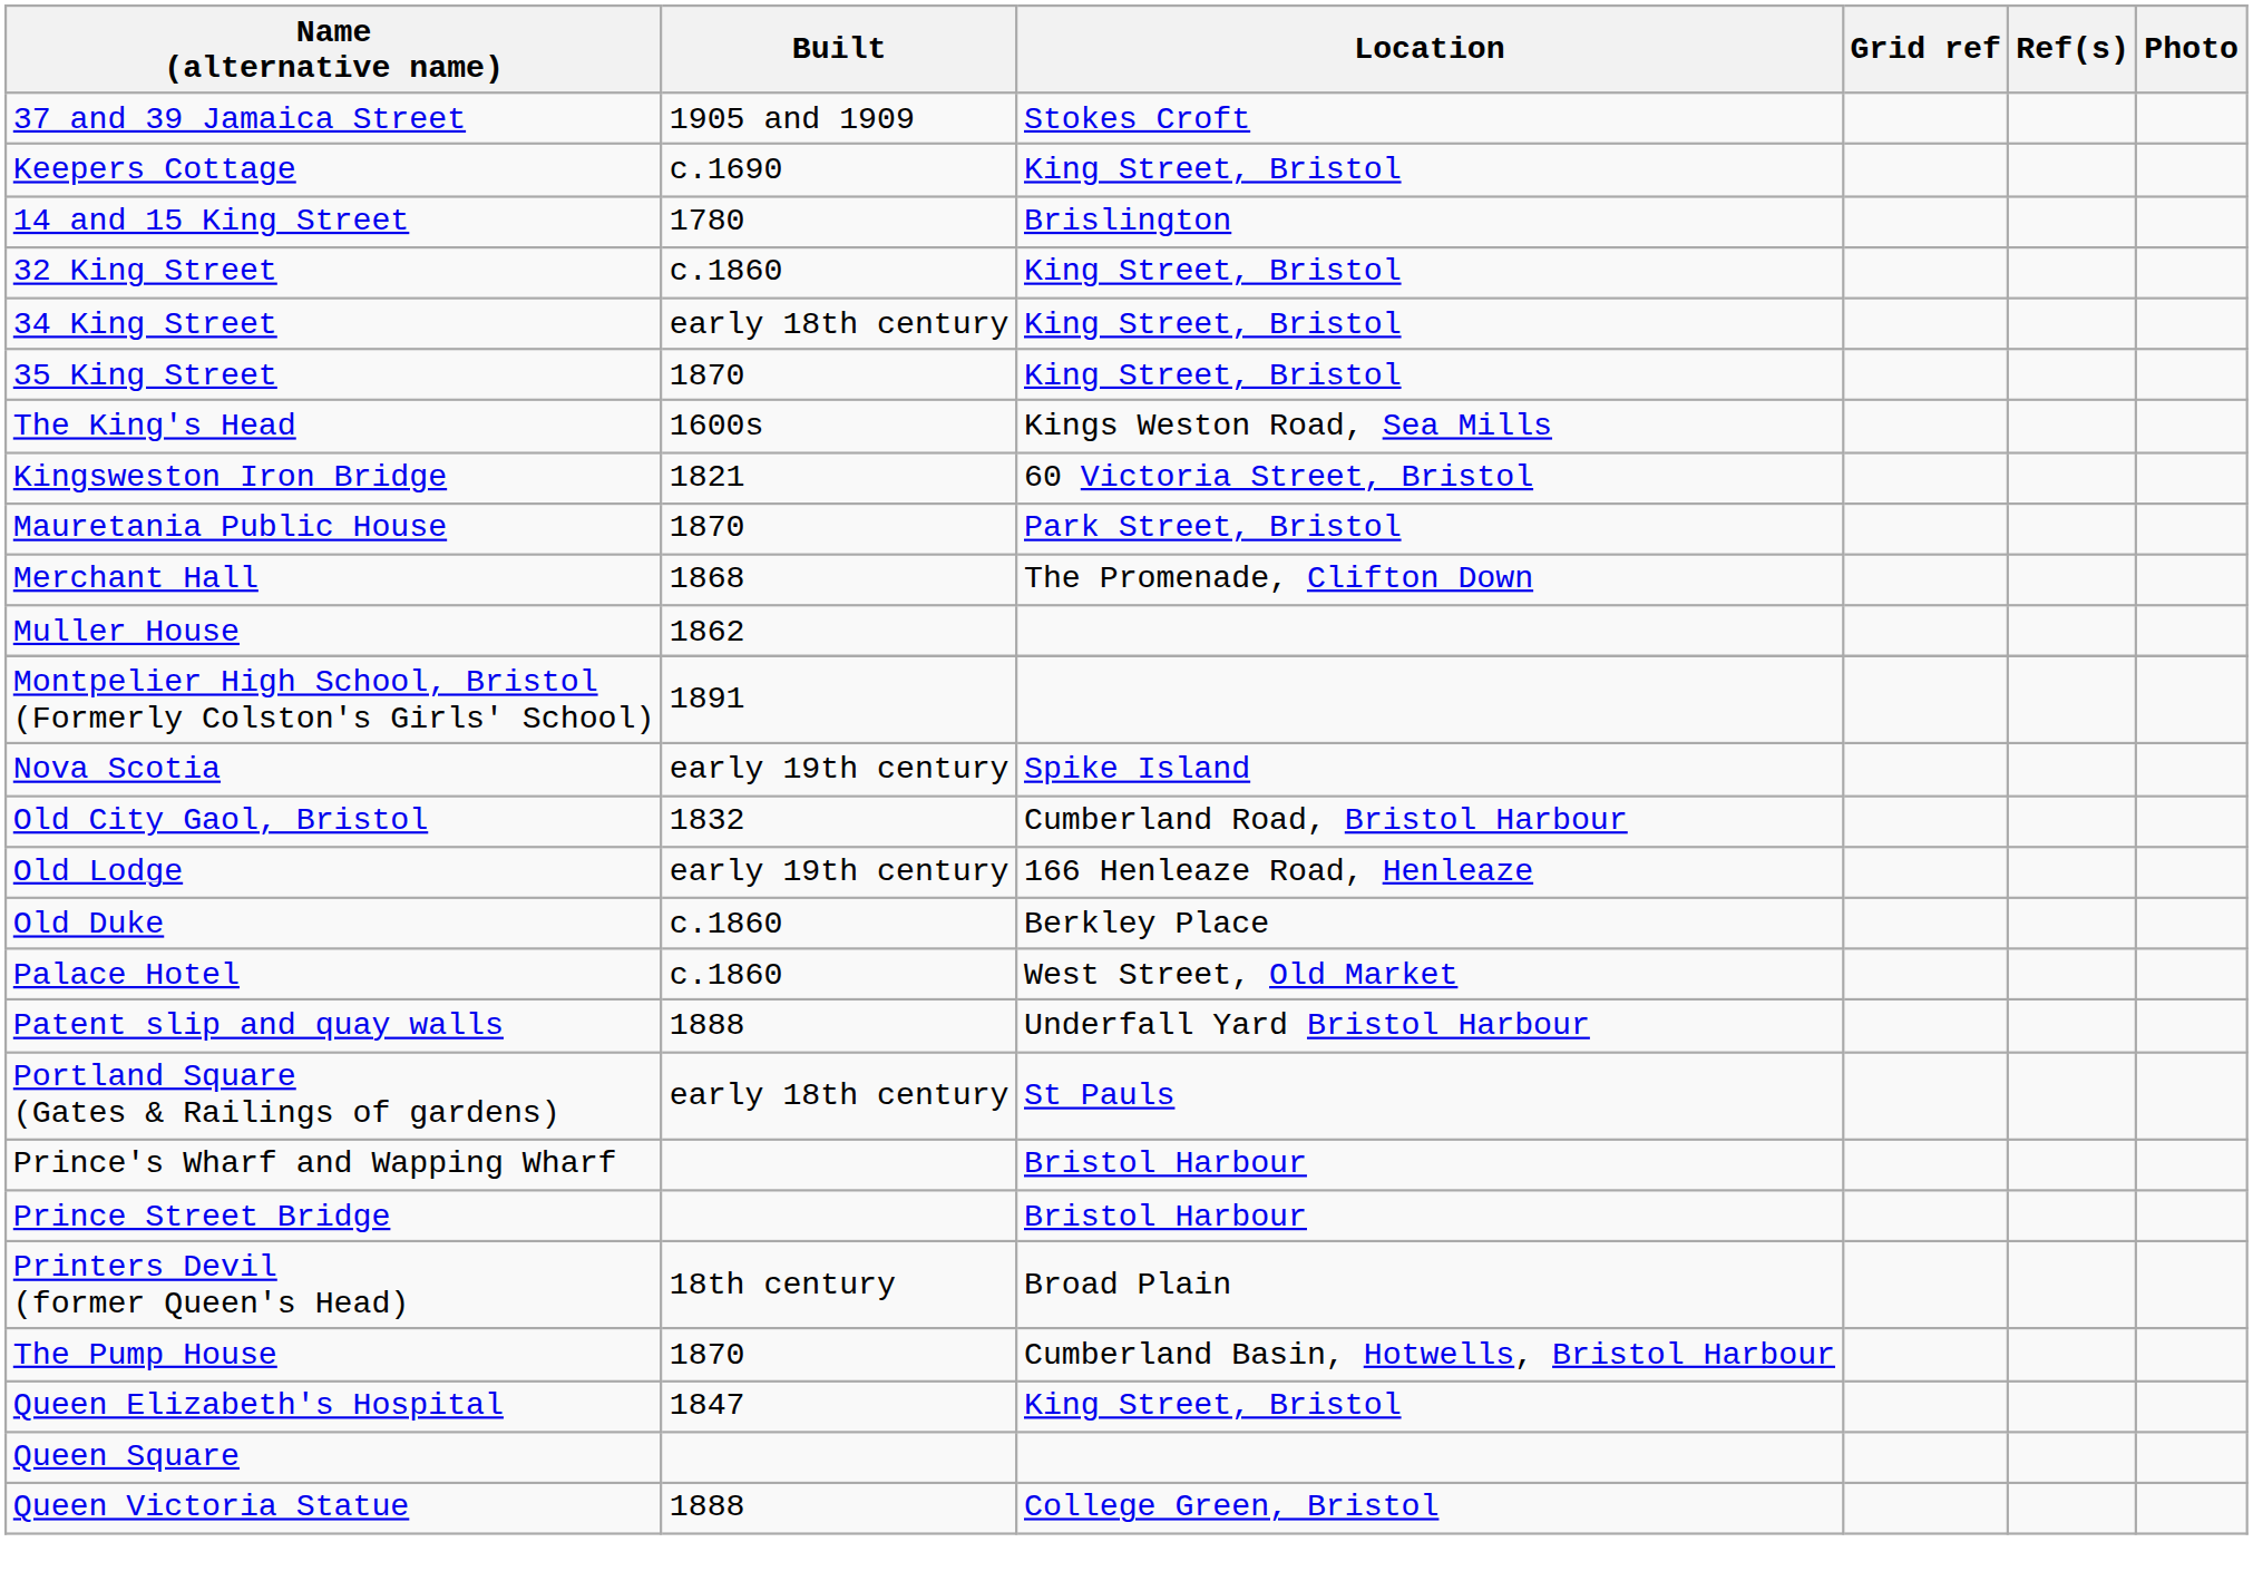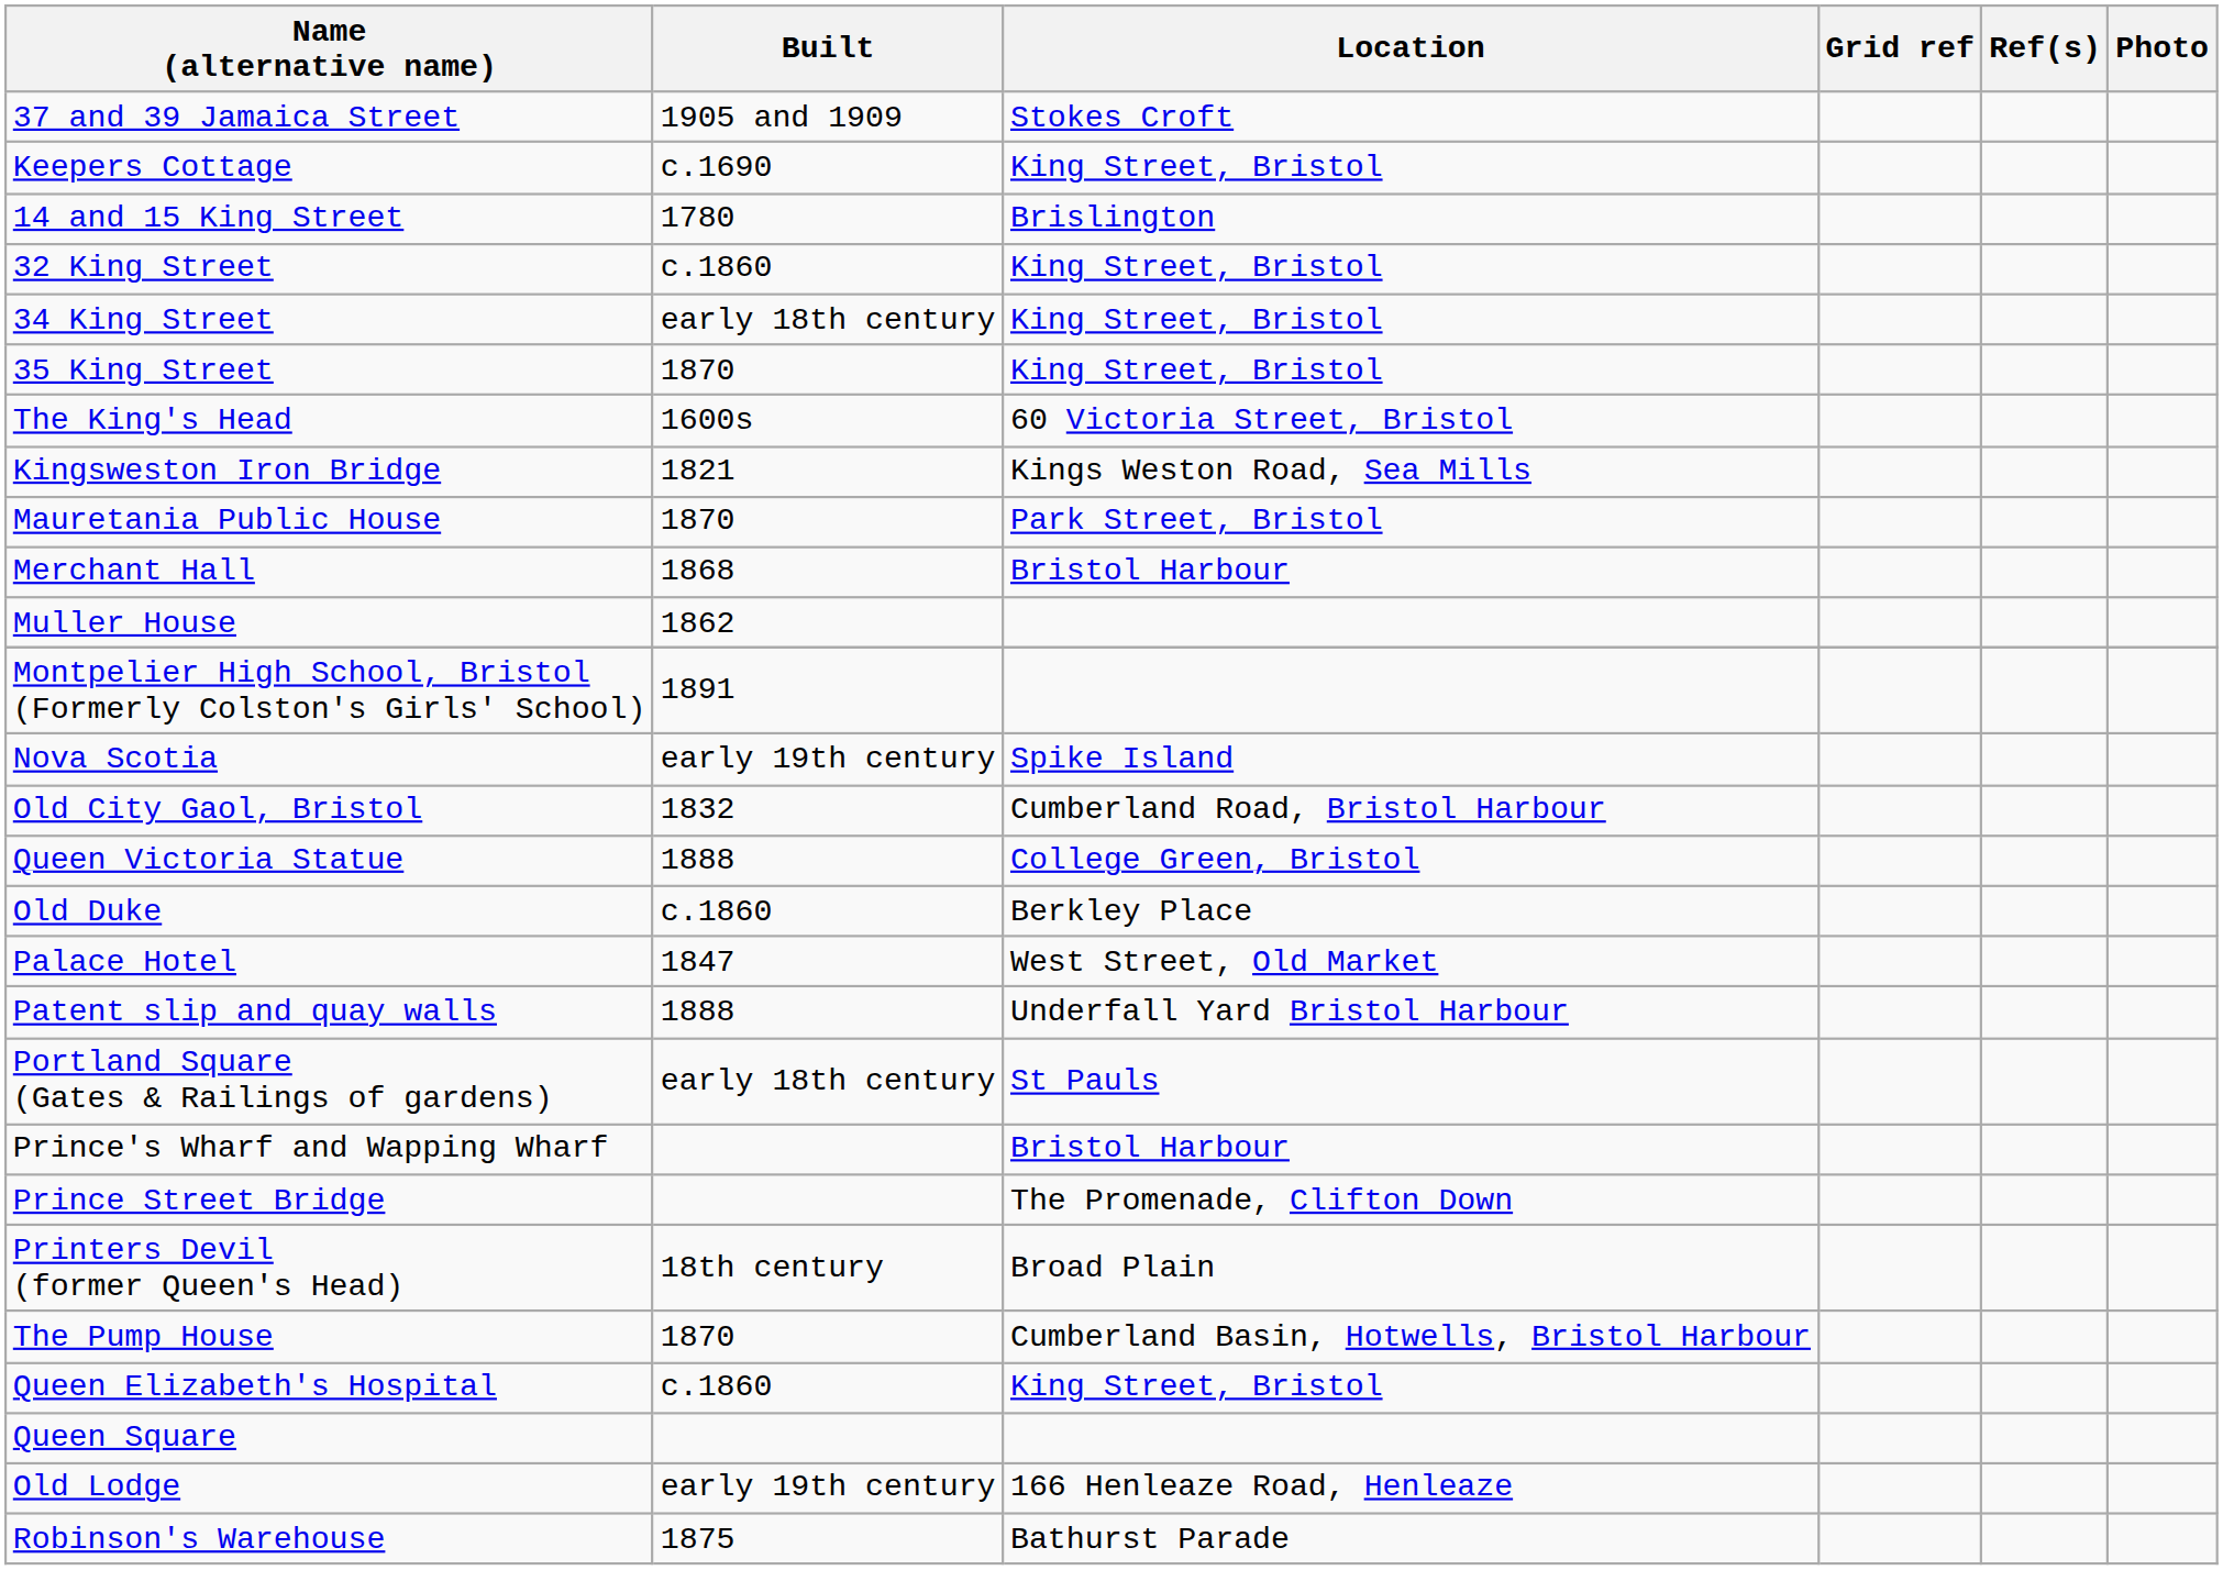The King's Head | Location: Kings Weston Road, Sea Mills -> 60 Victoria Street, Bristol
Kingsweston Iron Bridge | Location: 60 Victoria Street, Bristol -> Kings Weston Road, Sea Mills
Merchant Hall | Location: The Promenade, Clifton Down -> Bristol Harbour
rows swapped: Old Lodge <-> Queen Victoria Statue
Palace Hotel | Built: c.1860 -> 1847
Prince Street Bridge | Location: Bristol Harbour -> The Promenade, Clifton Down
Queen Elizabeth's Hospital | Built: 1847 -> c.1860
+ row: Robinson's Warehouse | 1875 | Bathurst Parade
